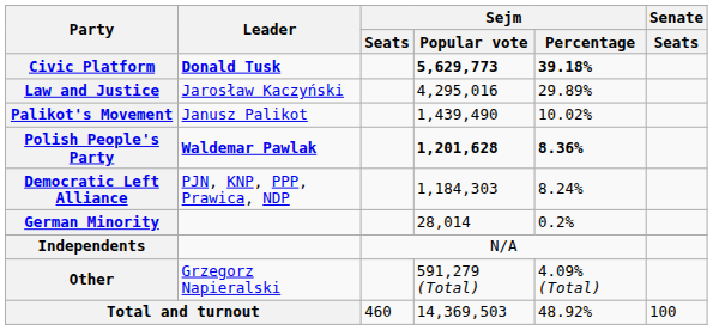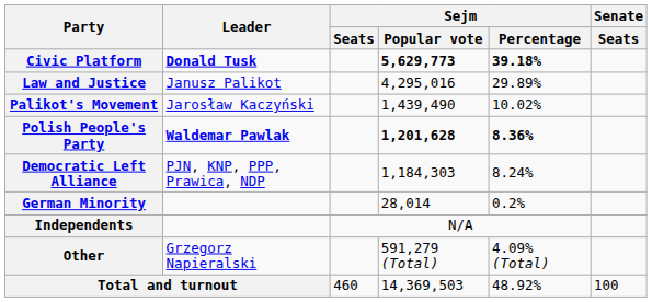Law and Justice | Leader: Jarosław Kaczyński -> Janusz Palikot
Palikot's Movement | Leader: Janusz Palikot -> Jarosław Kaczyński
